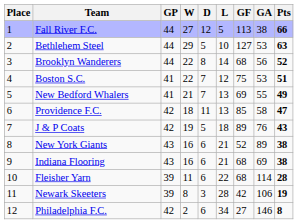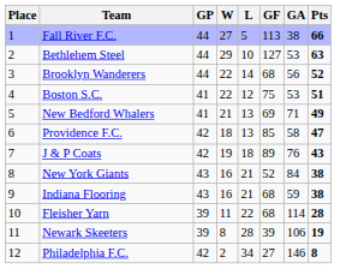- column: D | 12 | 5 | 8 | 7 | 7 | 11 | 5 | 6 | 6 | 6 | 3 | 6
New Bedford Whalers | GA: 55 -> 71
New York Giants | GA: 89 -> 84
Indiana Flooring | GA: 69 -> 59
Newark Skeeters | GF: 42 -> 39
